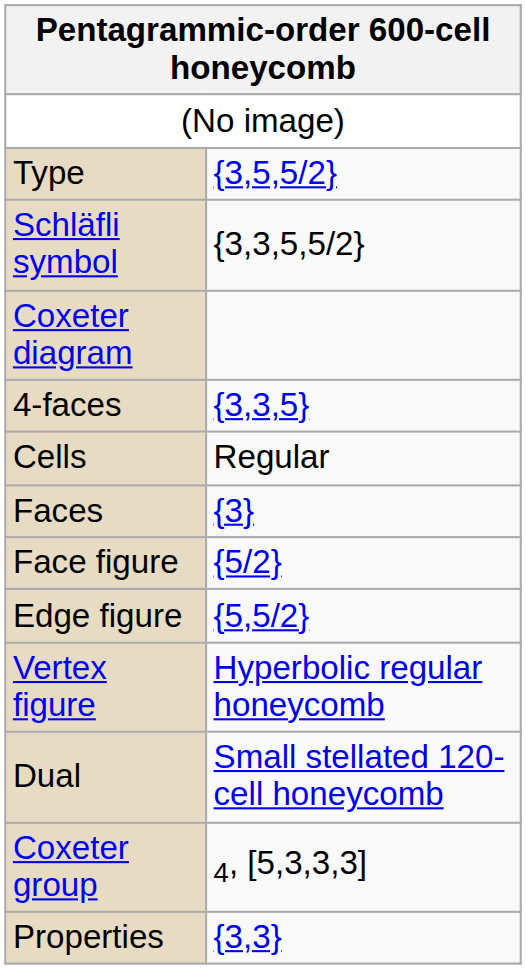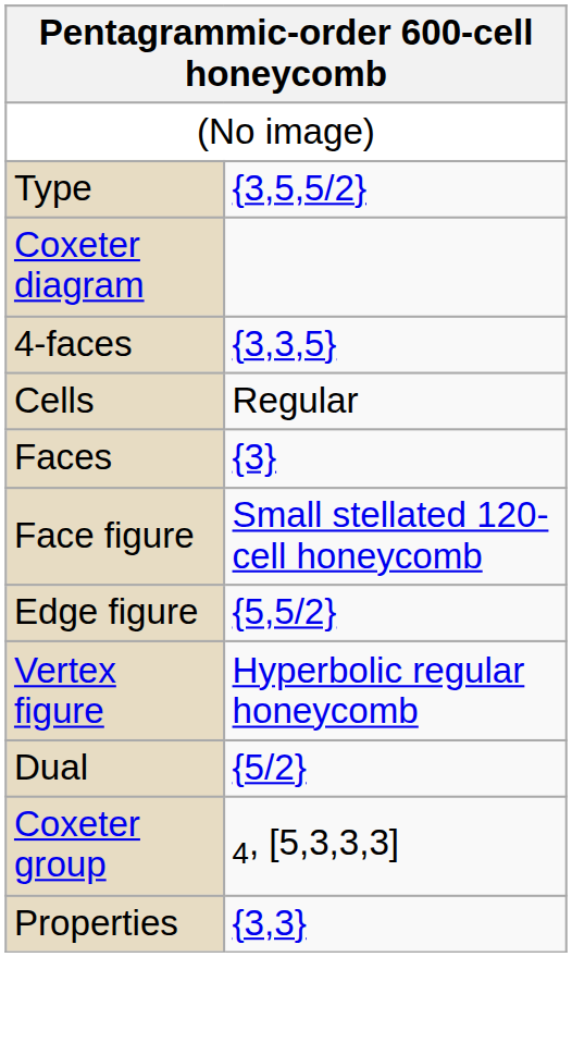- row: Schläfli symbol | {3,3,5,5/2}
Face figure | column 2: {5/2} -> Small stellated 120-cell honeycomb
Dual | column 2: Small stellated 120-cell honeycomb -> {5/2}
